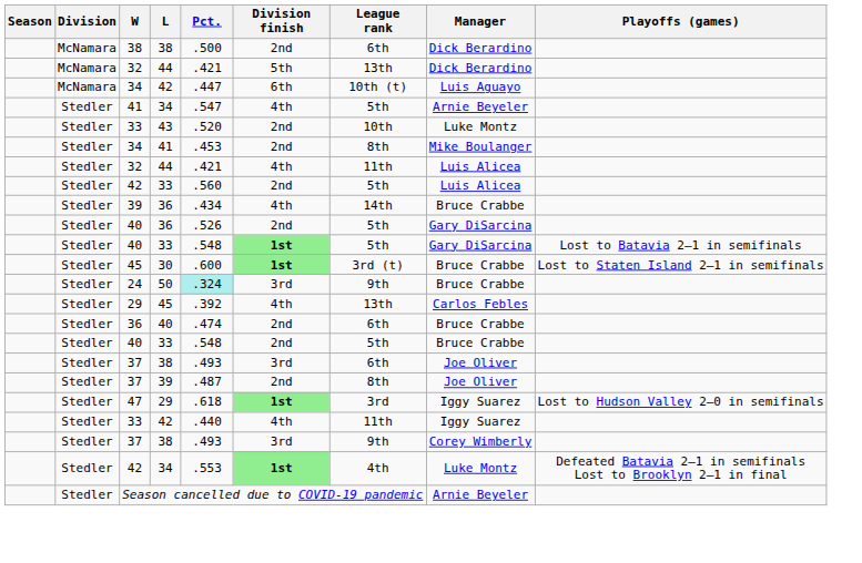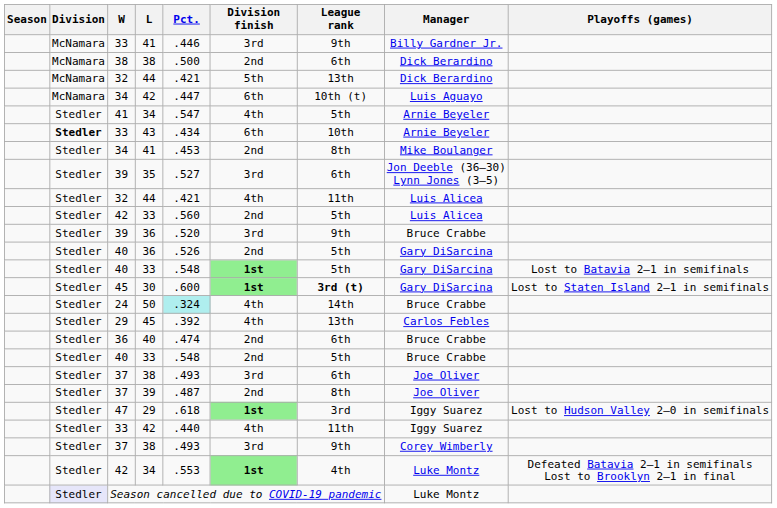+ row: McNamara | 33 | 41 | .446 | 3rd | 9th | Billy Gardner Jr.
43 | Division: normal -> bold
43 | Pct.: .520 -> .434
43 | Division finish: 2nd -> 6th
43 | Manager: Luke Montz -> Arnie Beyeler
+ row: Stedler | 39 | 35 | .527 | 3rd | 6th | Jon Deeble (36–30) Lynn Jones (3–5)
39 / 36 | Pct.: .434 -> .520
39 / 36 | Division finish: 4th -> 3rd
39 / 36 | League rank: 14th -> 9th
30 | League rank: normal -> bold
30 | Manager: Bruce Crabbe -> Gary DiSarcina
50 | Division finish: 3rd -> 4th
50 | League rank: 9th -> 14th
Season cancelled due to COVID-19 pandemic | Division: no background -> lavender background
Season cancelled due to COVID-19 pandemic | Manager: Arnie Beyeler -> Luke Montz
